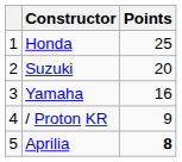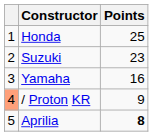Suzuki | Points: 20 -> 23
/ Proton KR | column 1: no background -> lightsalmon background
